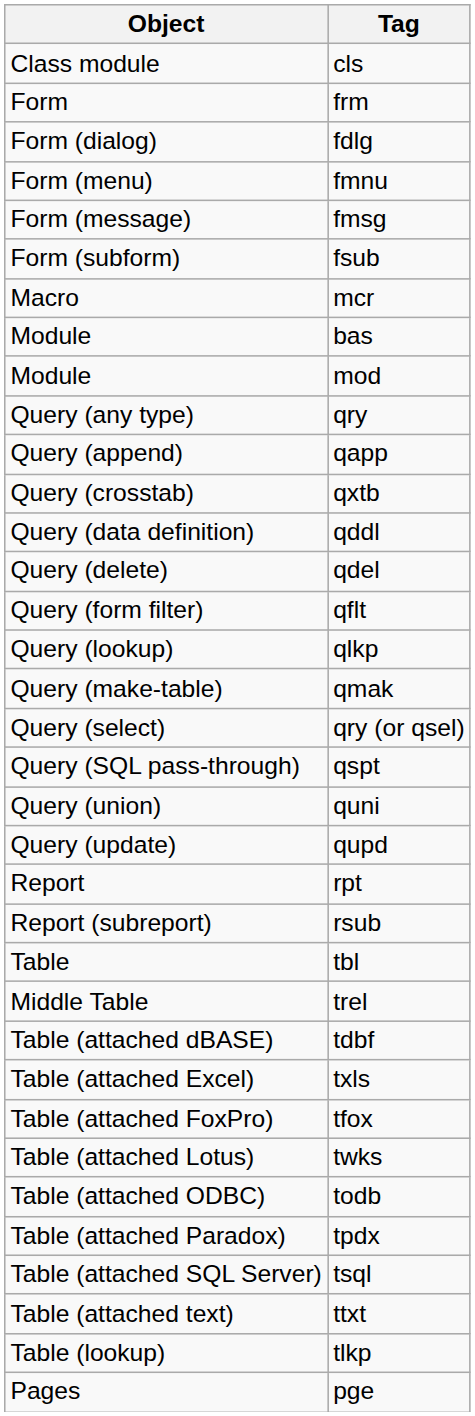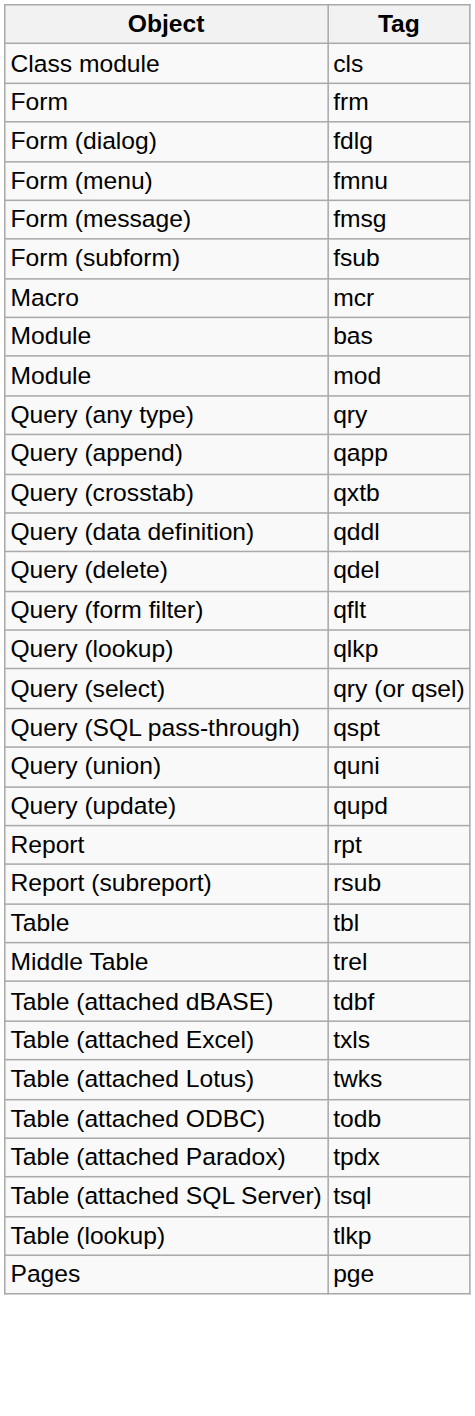- row: Query (make-table) | qmak
- row: Table (attached FoxPro) | tfox
- row: Table (attached text) | ttxt
